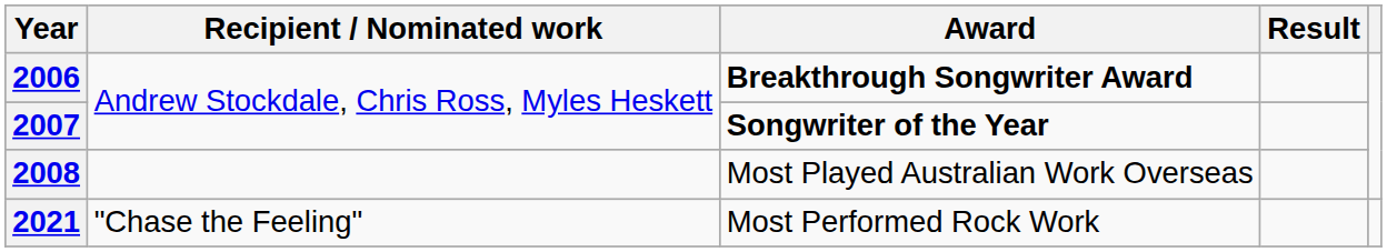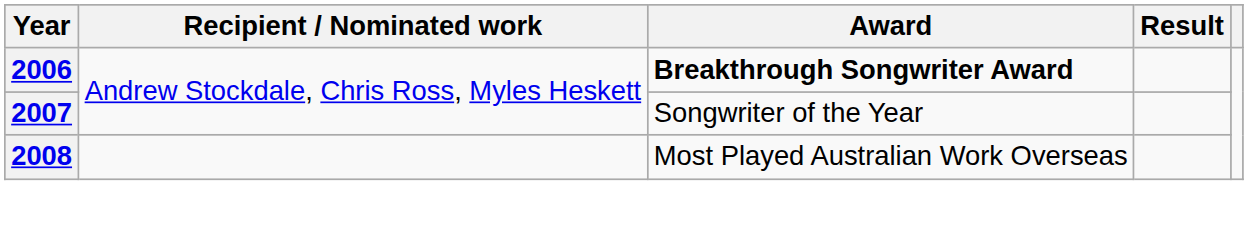2007 | Award: bold -> normal
- row: 2021 | "Chase the Feeling" | Most Performed Rock Work
